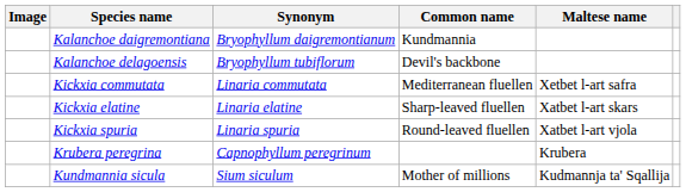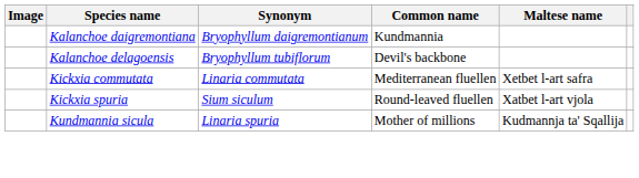- row: Kickxia elatine | Linaria elatine | Sharp-leaved fluellen | Xatbet l-art skars
Kickxia spuria | Synonym: Linaria spuria -> Sium siculum
- row: Krubera peregrina | Capnophyllum peregrinum | Krubera
Kundmannia sicula | Synonym: Sium siculum -> Linaria spuria
